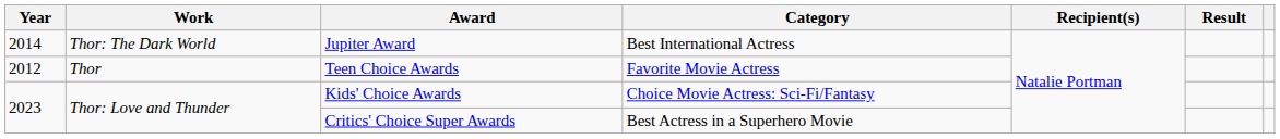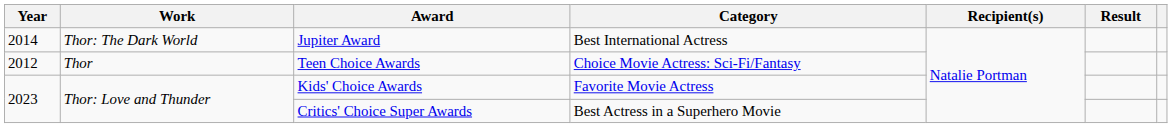Teen Choice Awards | Category: Favorite Movie Actress -> Choice Movie Actress: Sci-Fi/Fantasy
Kids' Choice Awards | Category: Choice Movie Actress: Sci-Fi/Fantasy -> Favorite Movie Actress
